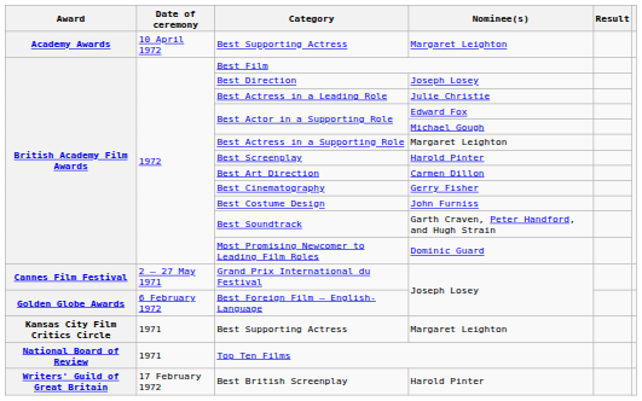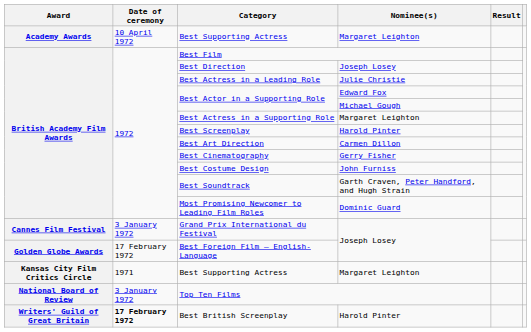Grand Prix International du Festival | Date of ceremony: 2 – 27 May 1971 -> 3 January 1972
Best Foreign Film – English-Language | Date of ceremony: 6 February 1972 -> 17 February 1972
Top Ten Films | Date of ceremony: 1971 -> 3 January 1972
Best British Screenplay | Date of ceremony: normal -> bold
